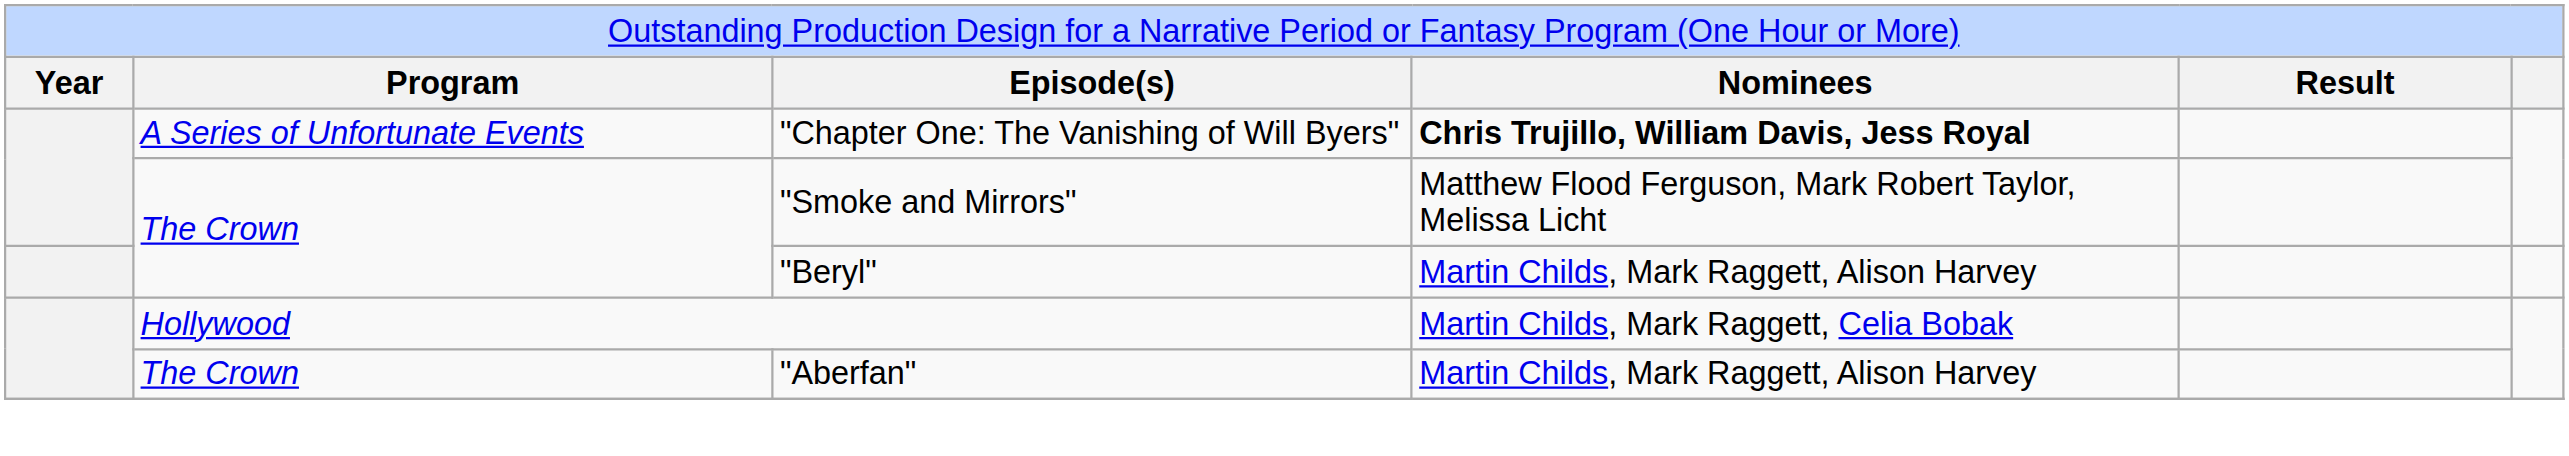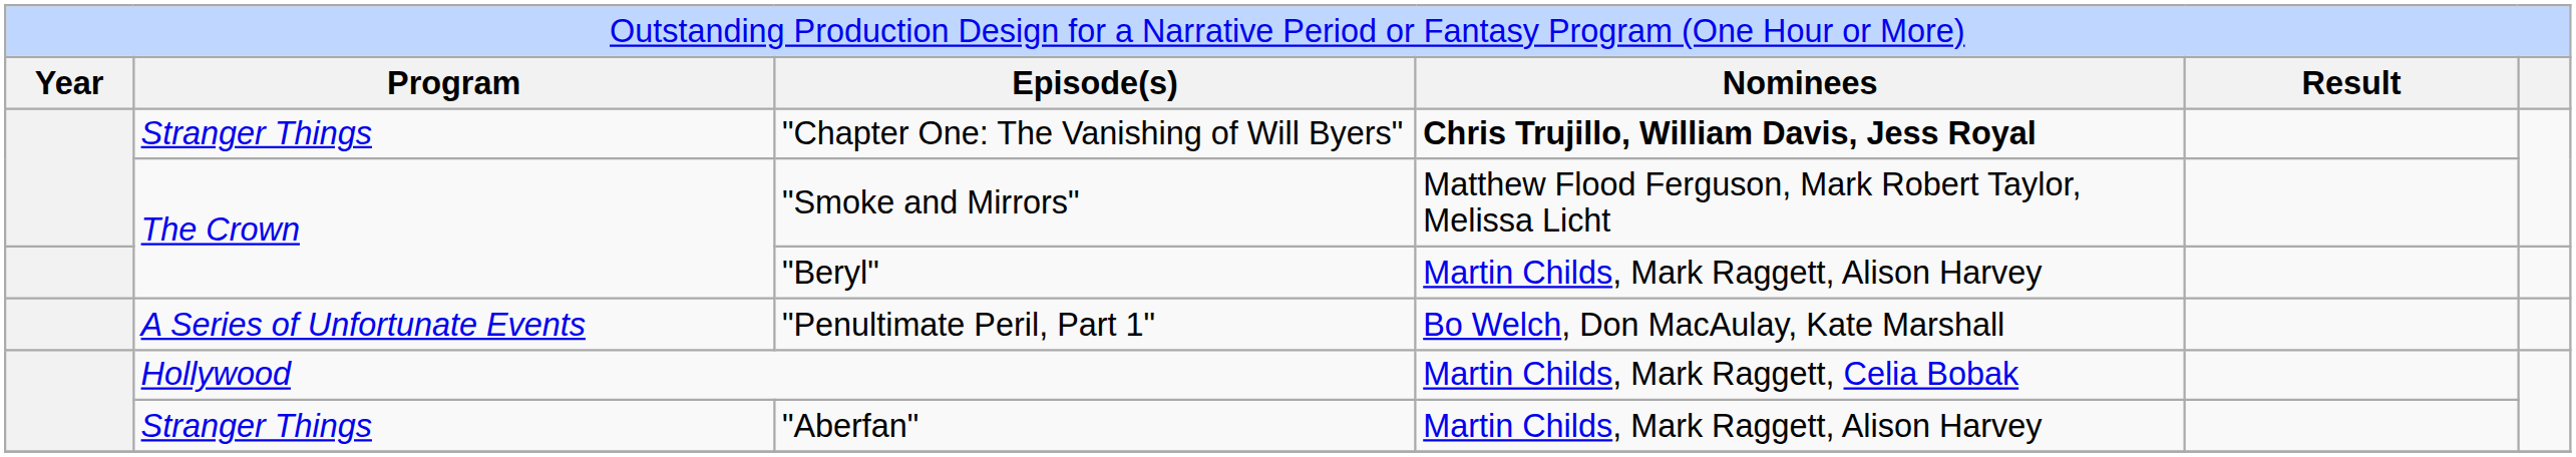"Chapter One: The Vanishing of Will Byers" | column 2: A Series of Unfortunate Events -> Stranger Things
+ row: A Series of Unfortunate Events | "Penultimate Peril, Part 1" | Bo Welch, Don MacAulay, Kate Marshall
"Aberfan" | column 2: The Crown -> Stranger Things
